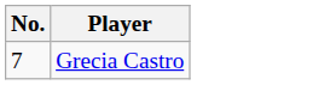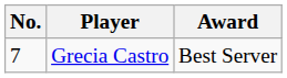+ column: Award | Best Server
